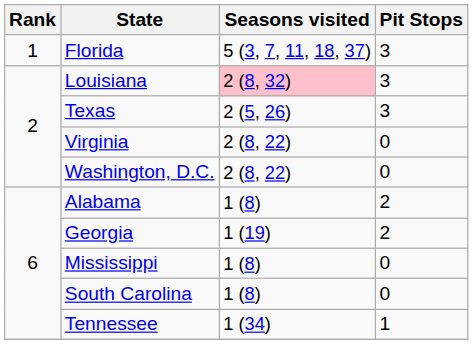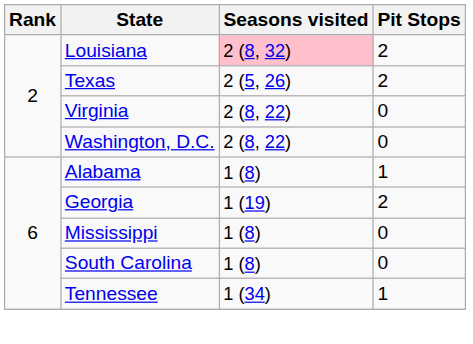- row: 1 | Florida | 5 (3, 7, 11, 18, 37) | 3
Louisiana | Pit Stops: 3 -> 2
Texas | Pit Stops: 3 -> 2
Alabama | Pit Stops: 2 -> 1
